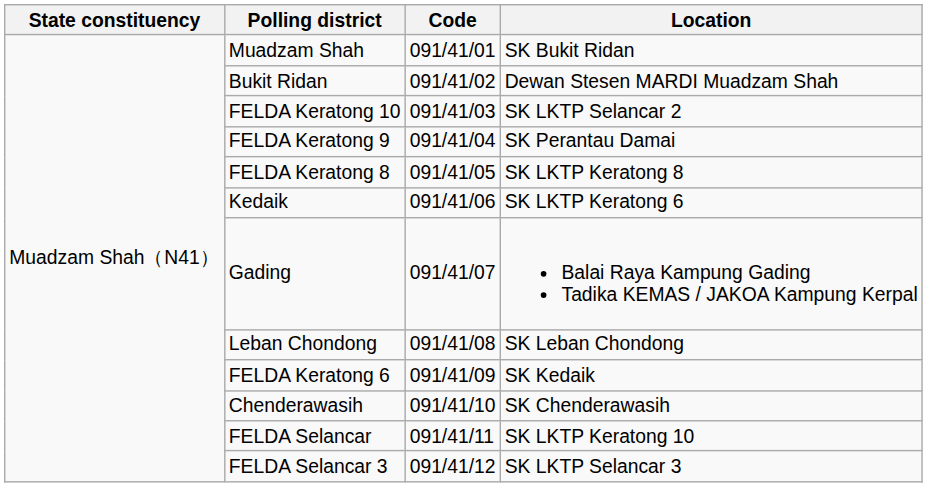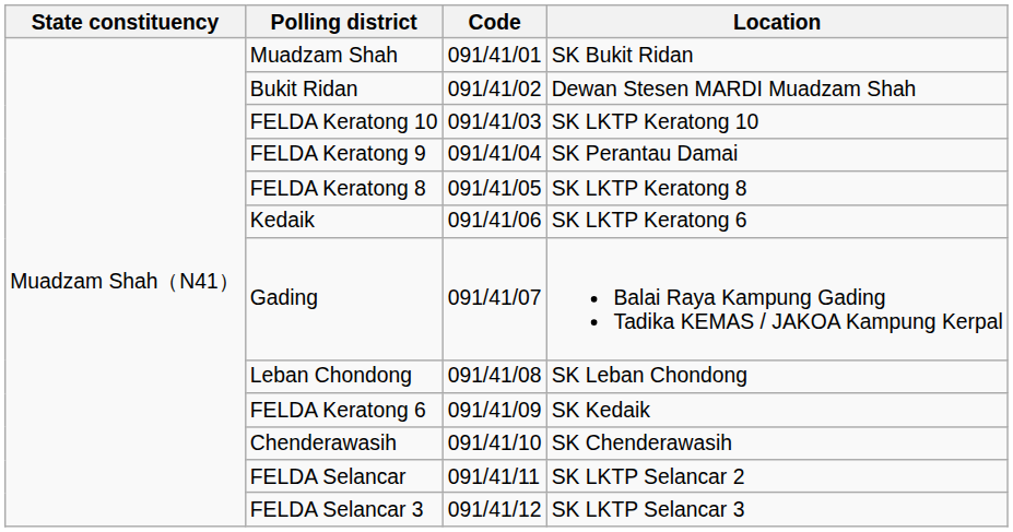FELDA Keratong 10 | Location: SK LKTP Selancar 2 -> SK LKTP Keratong 10
FELDA Selancar | Location: SK LKTP Keratong 10 -> SK LKTP Selancar 2
